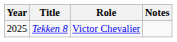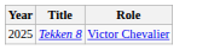- column: Notes
